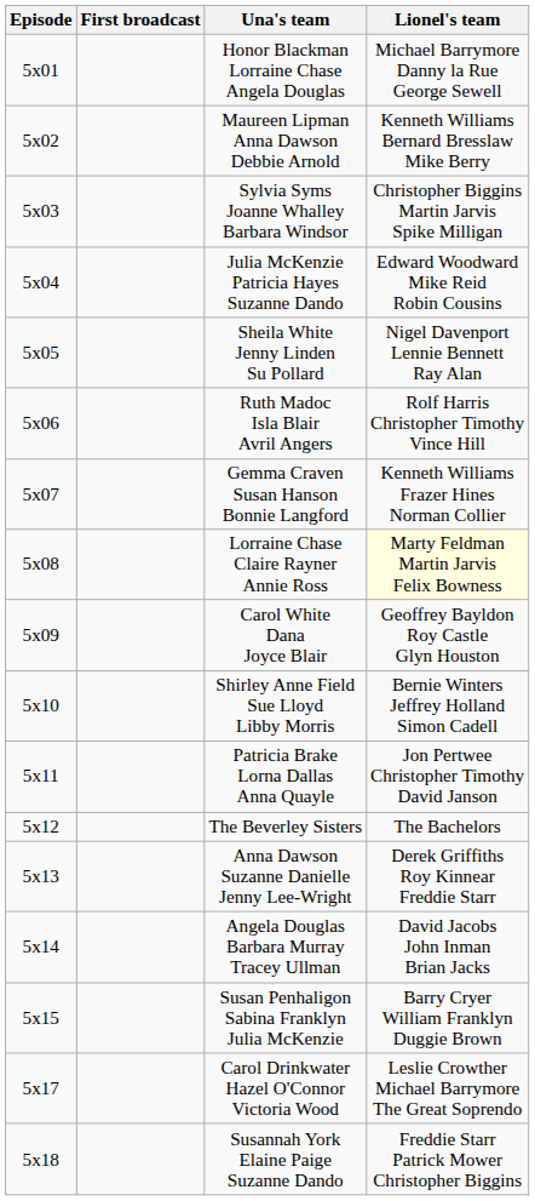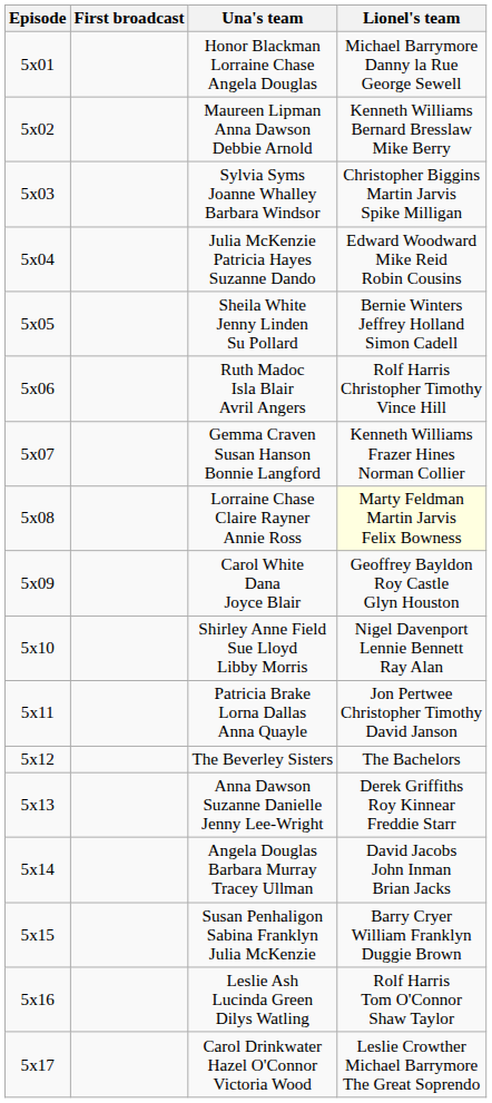Sheila White Jenny Linden Su Pollard | Lionel's team: Nigel Davenport Lennie Bennett Ray Alan -> Bernie Winters Jeffrey Holland Simon Cadell
Shirley Anne Field Sue Lloyd Libby Morris | Lionel's team: Bernie Winters Jeffrey Holland Simon Cadell -> Nigel Davenport Lennie Bennett Ray Alan
+ row: 5x16 | Leslie Ash Lucinda Green Dilys Watling | Rolf Harris Tom O'Connor Shaw Taylor
- row: 5x18 | Susannah York Elaine Paige Suzanne Dando | Freddie Starr Patrick Mower Christopher Biggins
